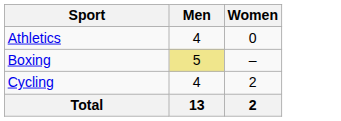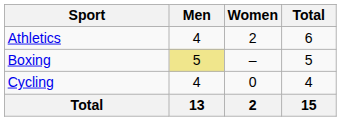+ column: Total | 6 | 5 | 4 | 15
Athletics | Women: 0 -> 2
Cycling | Women: 2 -> 0
